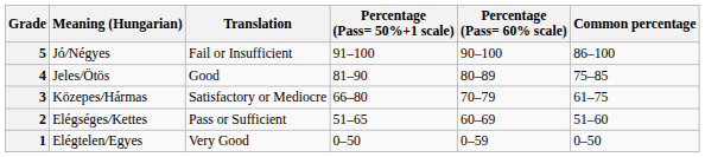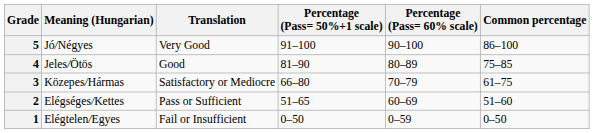5 | Translation: Fail or Insufficient -> Very Good
1 | Translation: Very Good -> Fail or Insufficient
